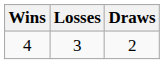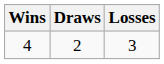columns swapped: Losses <-> Draws
